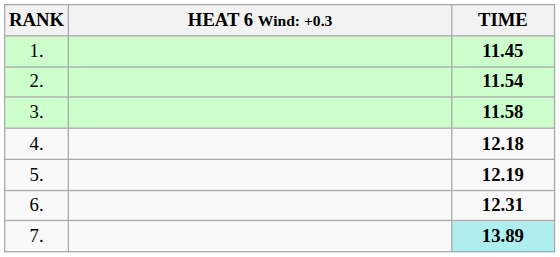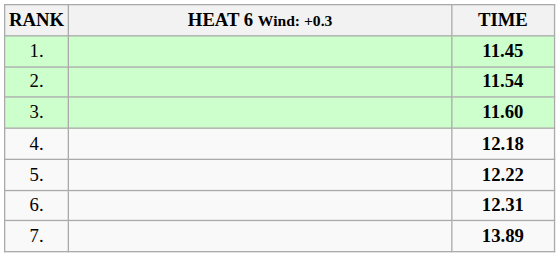3. | TIME: 11.58 -> 11.60
5. | TIME: 12.19 -> 12.22
7. | TIME: paleturquoise background -> no background
